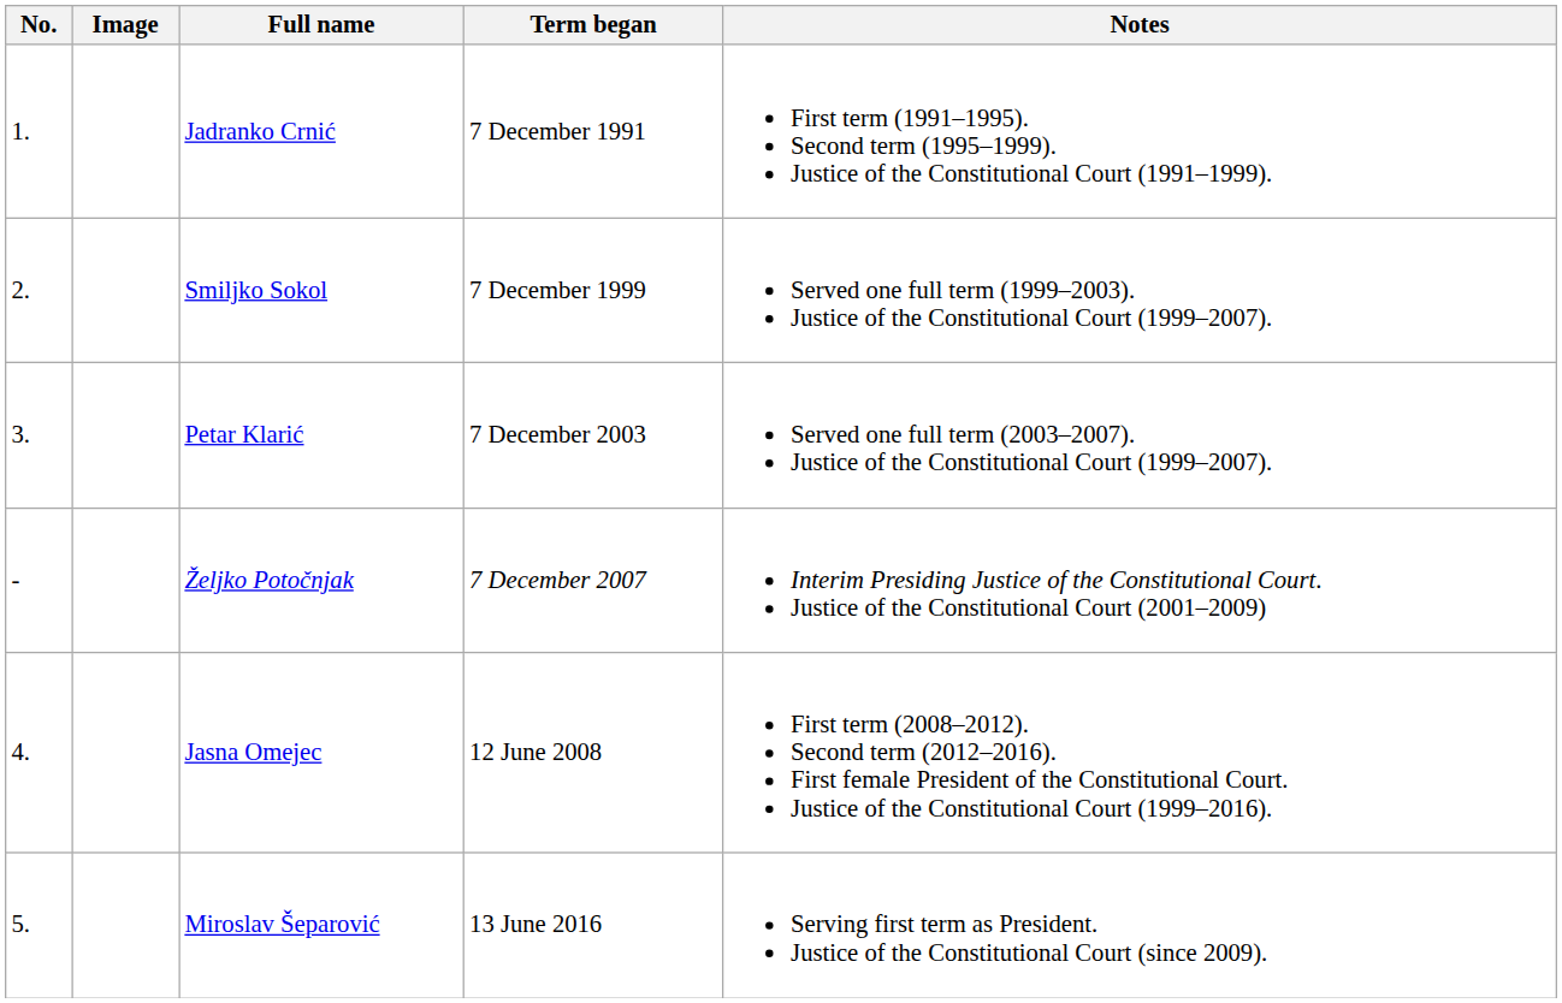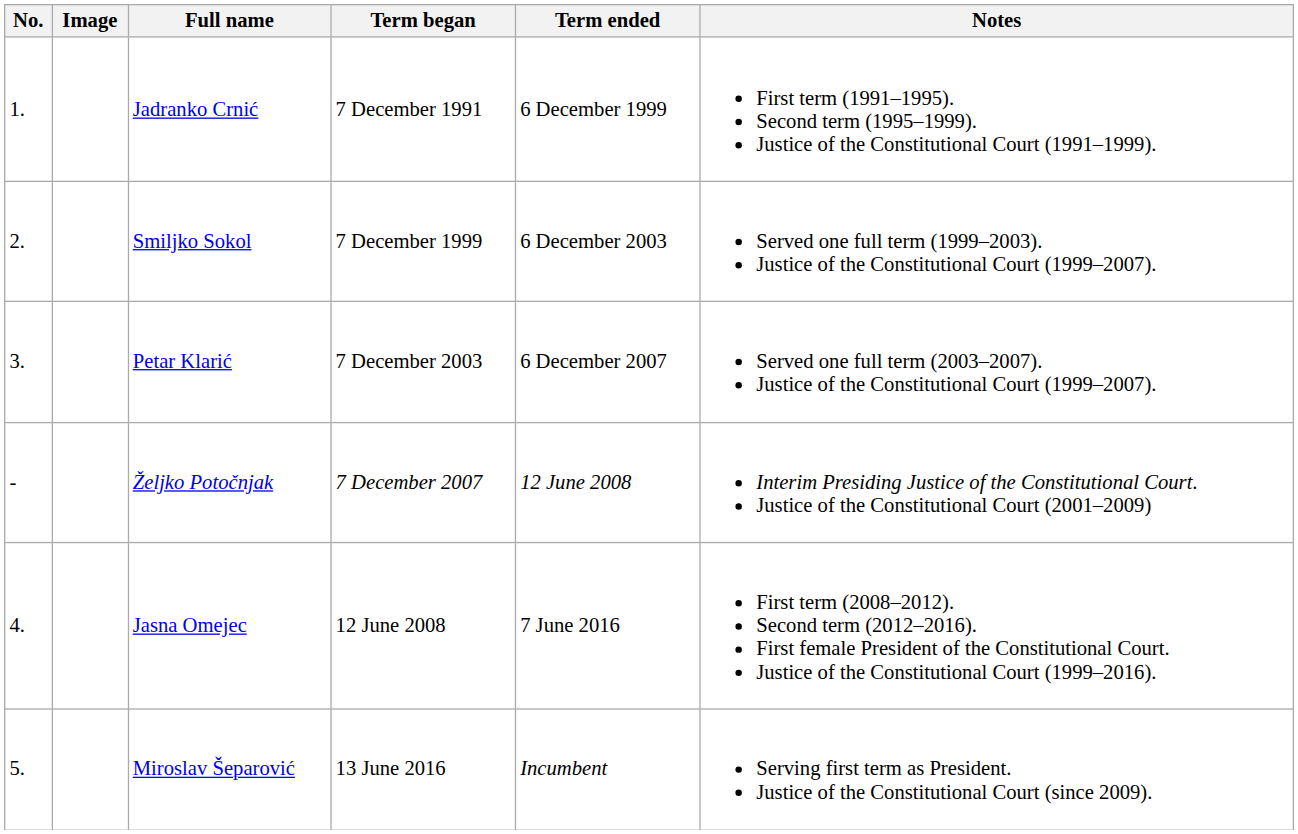+ column: Term ended | 6 December 1999 | 6 December 2003 | 6 December 2007 | 12 June 2008 | 7 June 2016 | Incumbent
